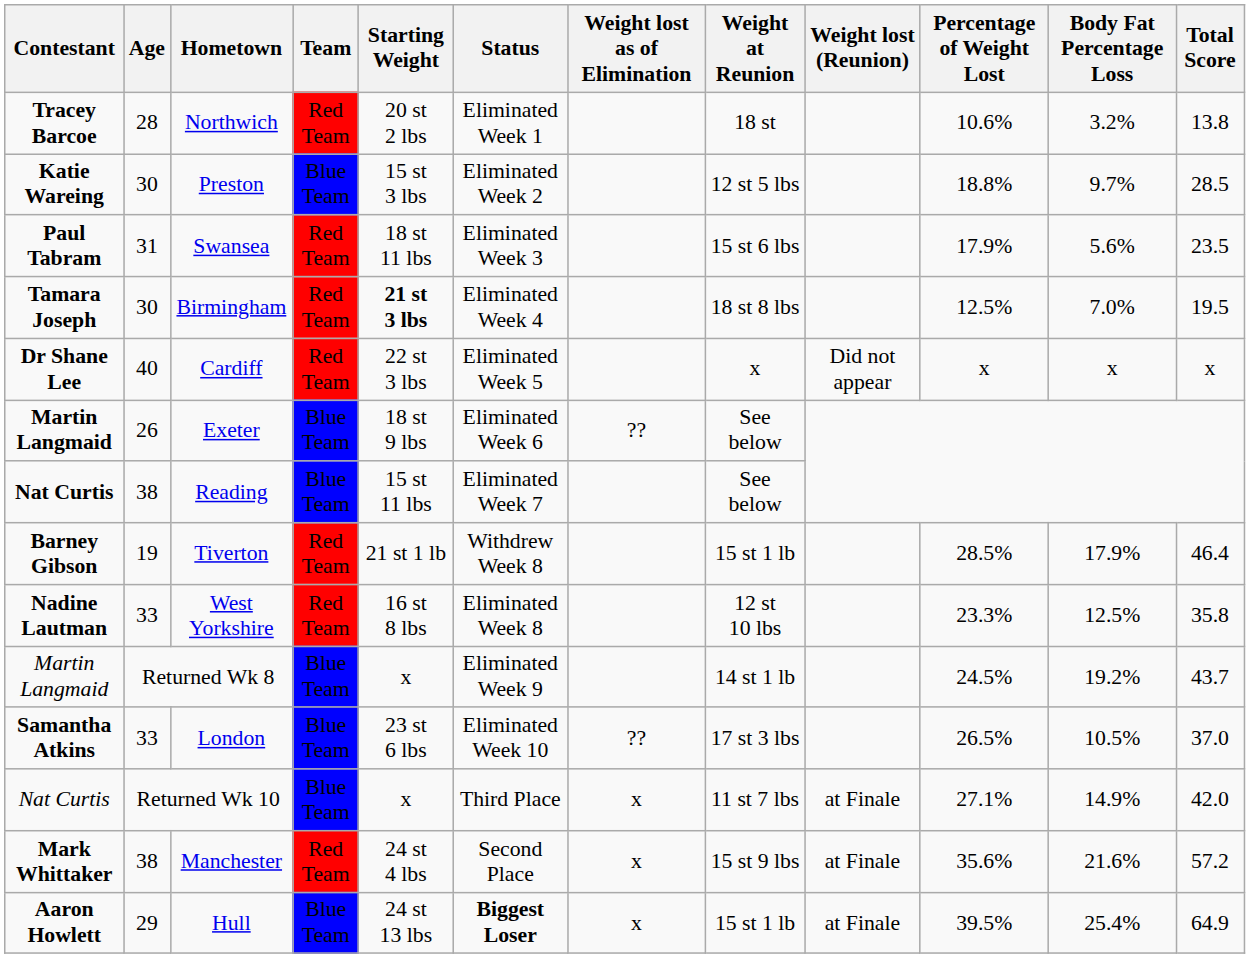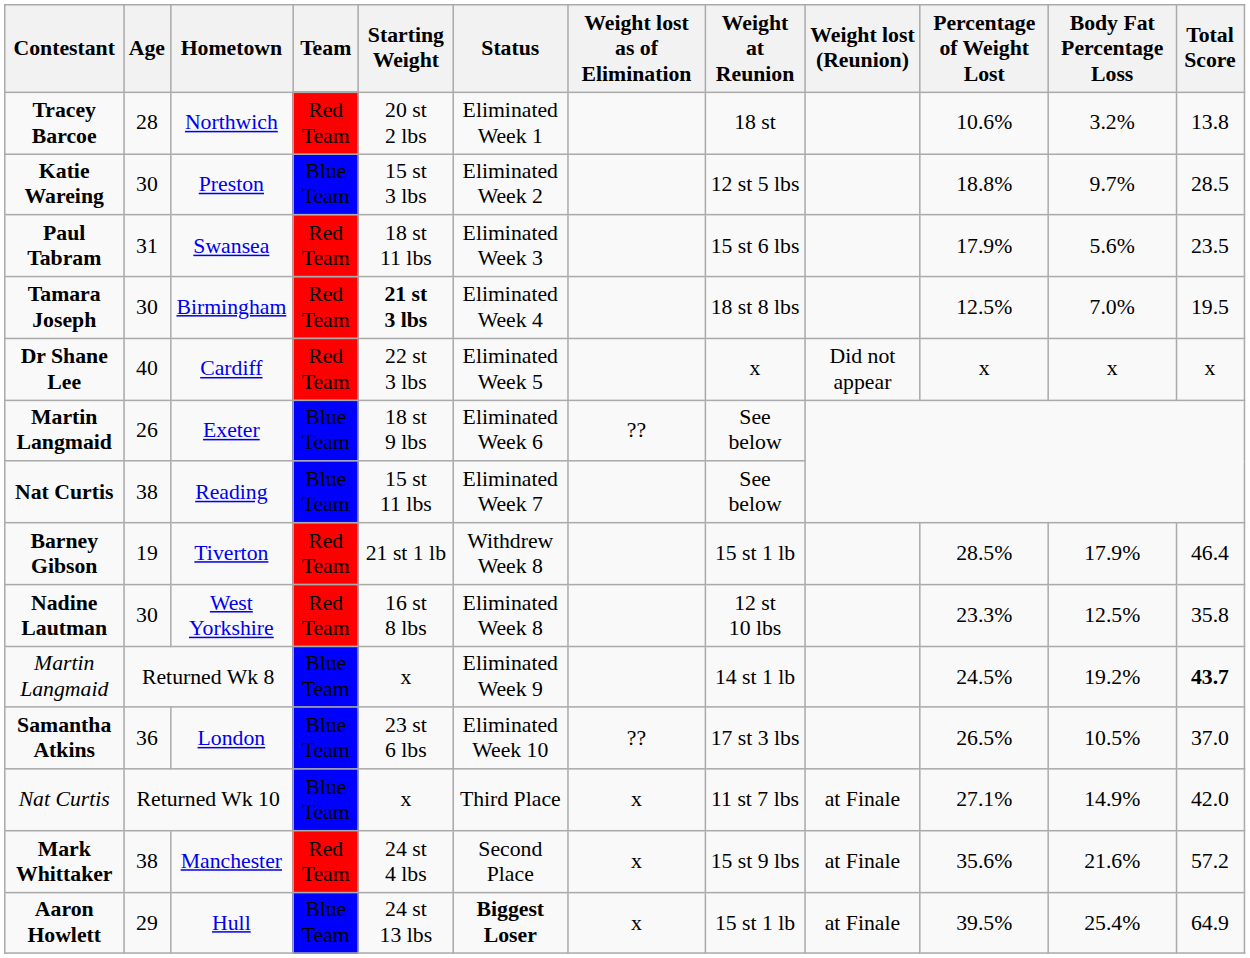West Yorkshire | Age: 33 -> 30
Returned Wk 8 | Total Score: normal -> bold
London | Age: 33 -> 36
